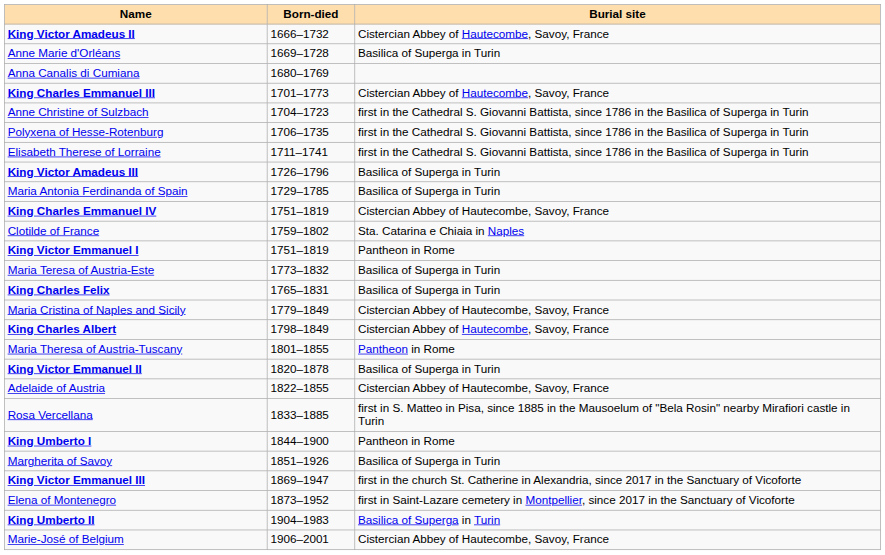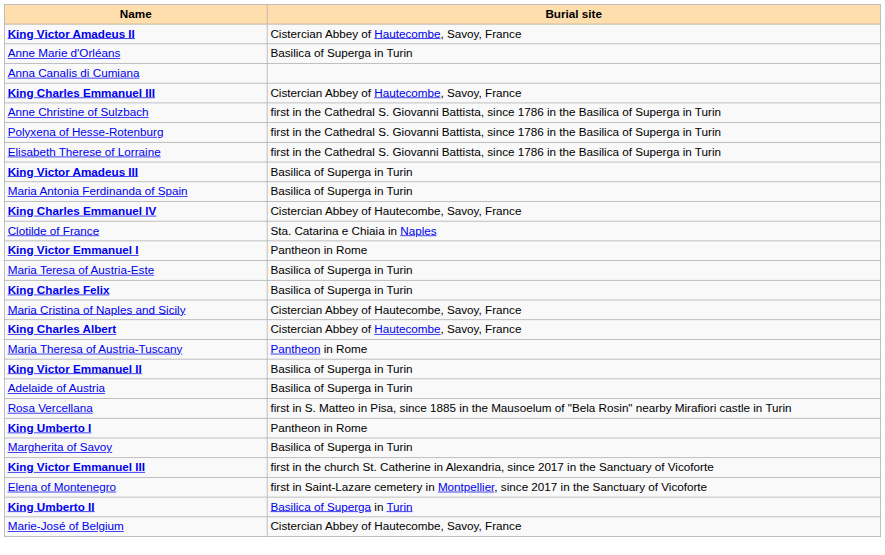- column: Born-died | 1666–1732 | 1669–1728 | 1680–1769 | 1701–1773 | 1704–1723 | 1706–1735 | 1711–1741 | 1726–1796 | 1729–1785 | 1751–1819 | 1759–1802 | 1751–1819 | 1773–1832 | 1765–1831 | 1779–1849 | 1798–1849 | 1801–1855 | 1820–1878 | 1822–1855 | 1833–1885 | 1844–1900 | 1851–1926 | 1869–1947 | 1873–1952 | 1904–1983 | 1906–2001
Adelaide of Austria | Burial site: Cistercian Abbey of Hautecombe, Savoy, France -> Basilica of Superga in Turin
